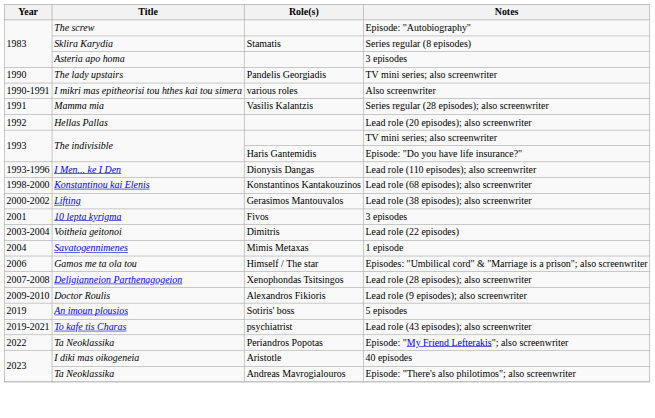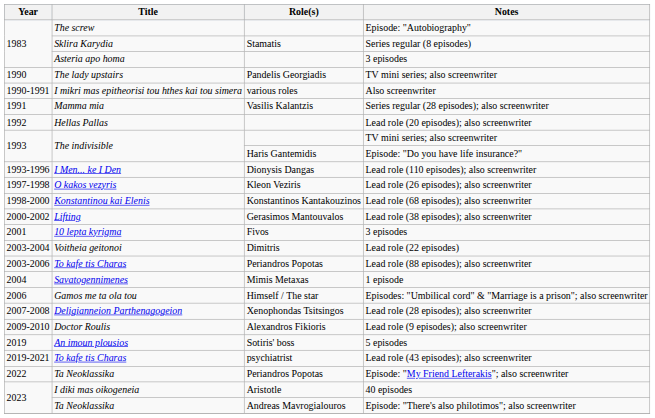+ row: 1997-1998 | O kakos vezyris | Kleon Veziris | Lead role (26 episodes); also screenwriter
+ row: 2003-2006 | To kafe tis Charas | Periandros Popotas | Lead role (88 episodes); also screenwriter
